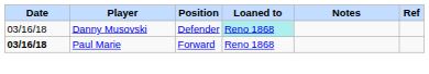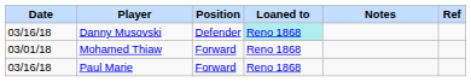+ row: 03/01/18 | Mohamed Thiaw | Forward | Reno 1868
Paul Marie | Date: bold -> normal
